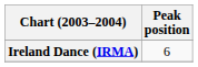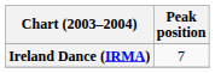Ireland Dance (IRMA) | Peak position: 6 -> 7
